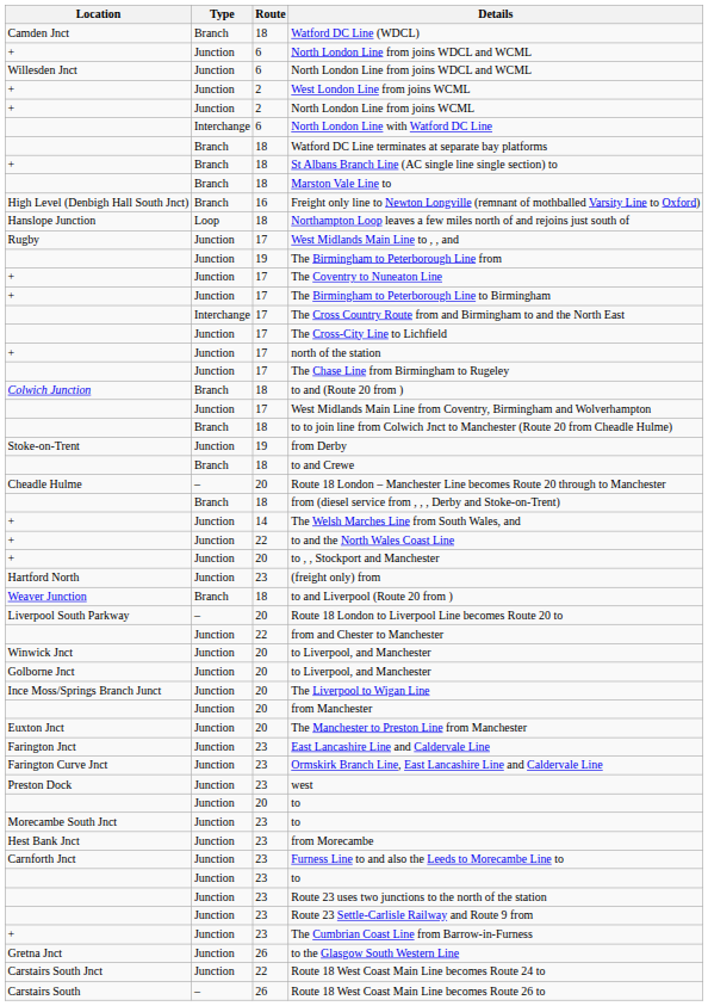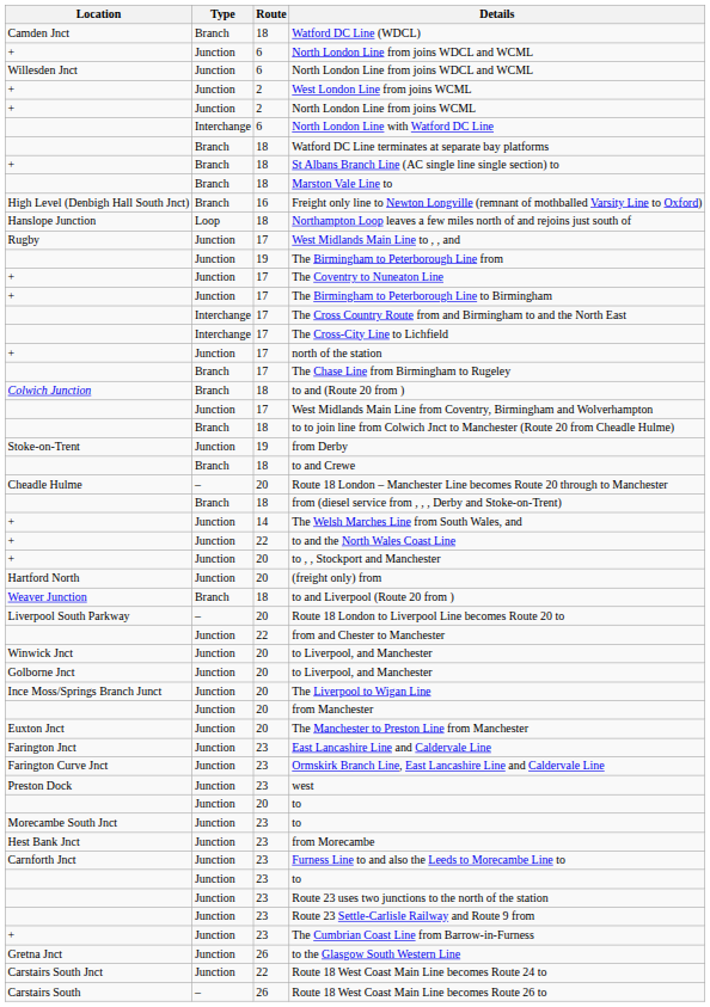The Cross-City Line to Lichfield | Type: Junction -> Interchange
The Chase Line from Birmingham to Rugeley | Type: Junction -> Branch
(freight only) from | Route: 23 -> 20
